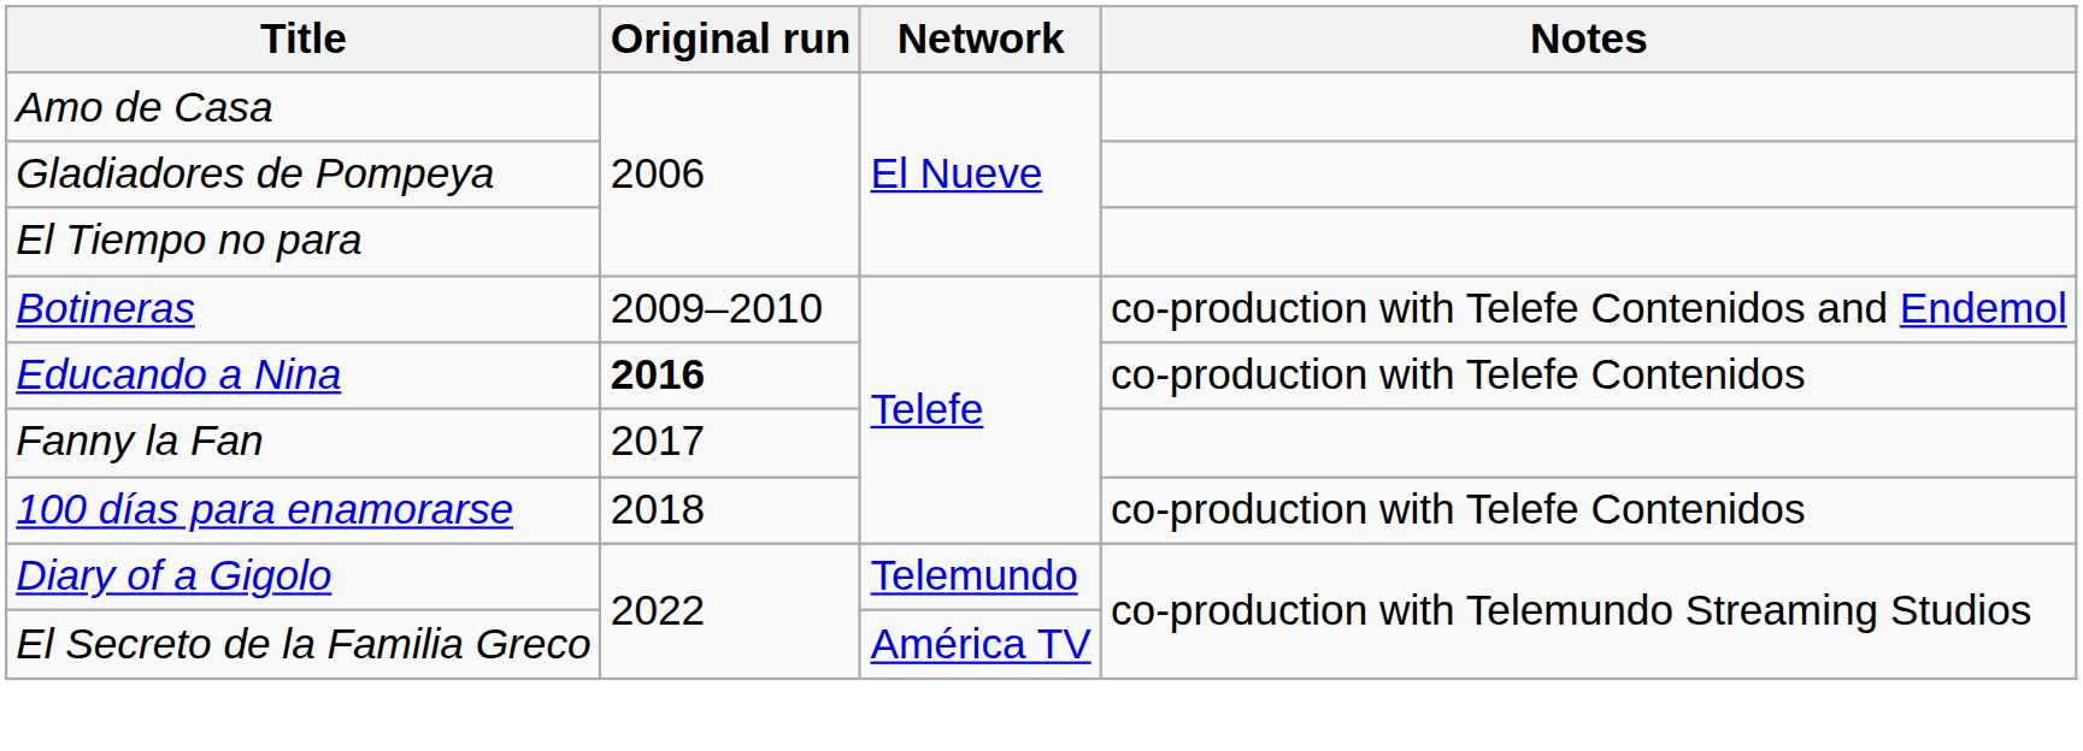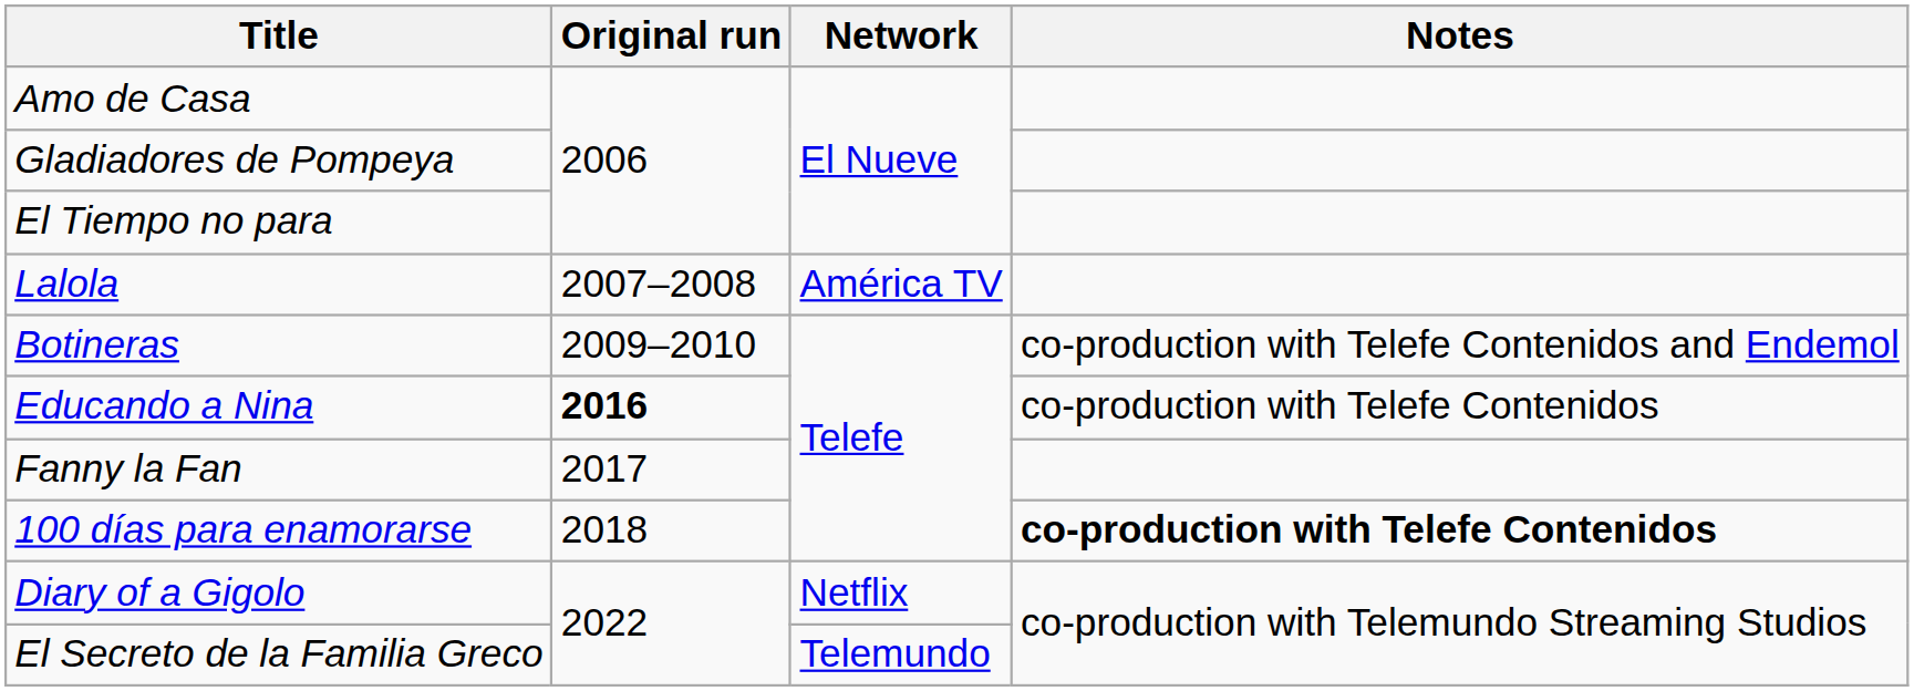+ row: Lalola | 2007–2008 | América TV
100 días para enamorarse | Notes: normal -> bold
Diary of a Gigolo | Network: Telemundo -> Netflix
El Secreto de la Familia Greco | Network: América TV -> Telemundo
